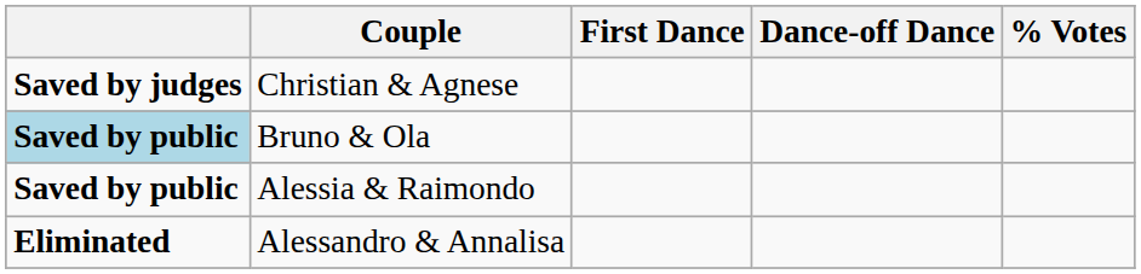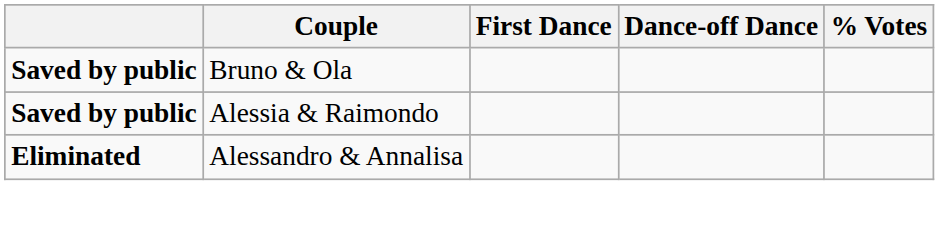- row: Saved by judges | Christian & Agnese
Bruno & Ola | column 1: lightblue background -> no background
